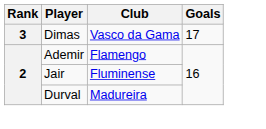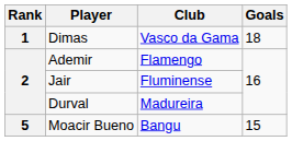Dimas | Rank: 3 -> 1
Dimas | Goals: 17 -> 18
+ row: 5 | Moacir Bueno | Bangu | 15
